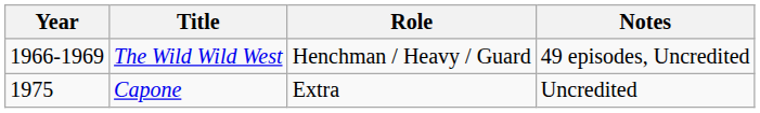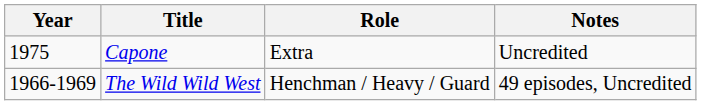rows swapped: The Wild Wild West <-> Capone
